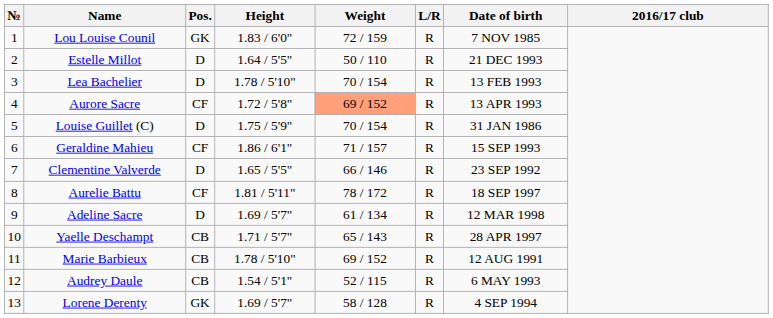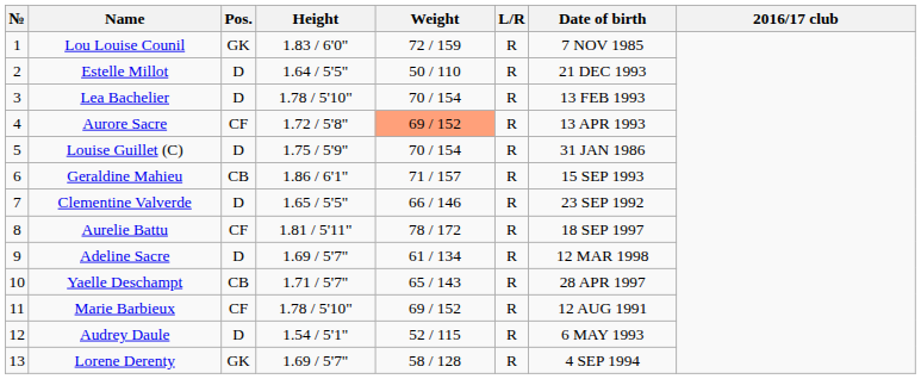Geraldine Mahieu | Pos.: CF -> CB
Marie Barbieux | Pos.: CB -> CF
Audrey Daule | Pos.: CB -> D
